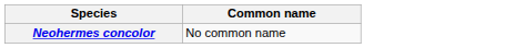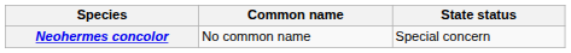+ column: State status | Special concern
